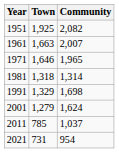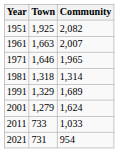1991 | Community: 1,698 -> 1,689
2011 | Town: 785 -> 733
2011 | Community: 1,037 -> 1,033
